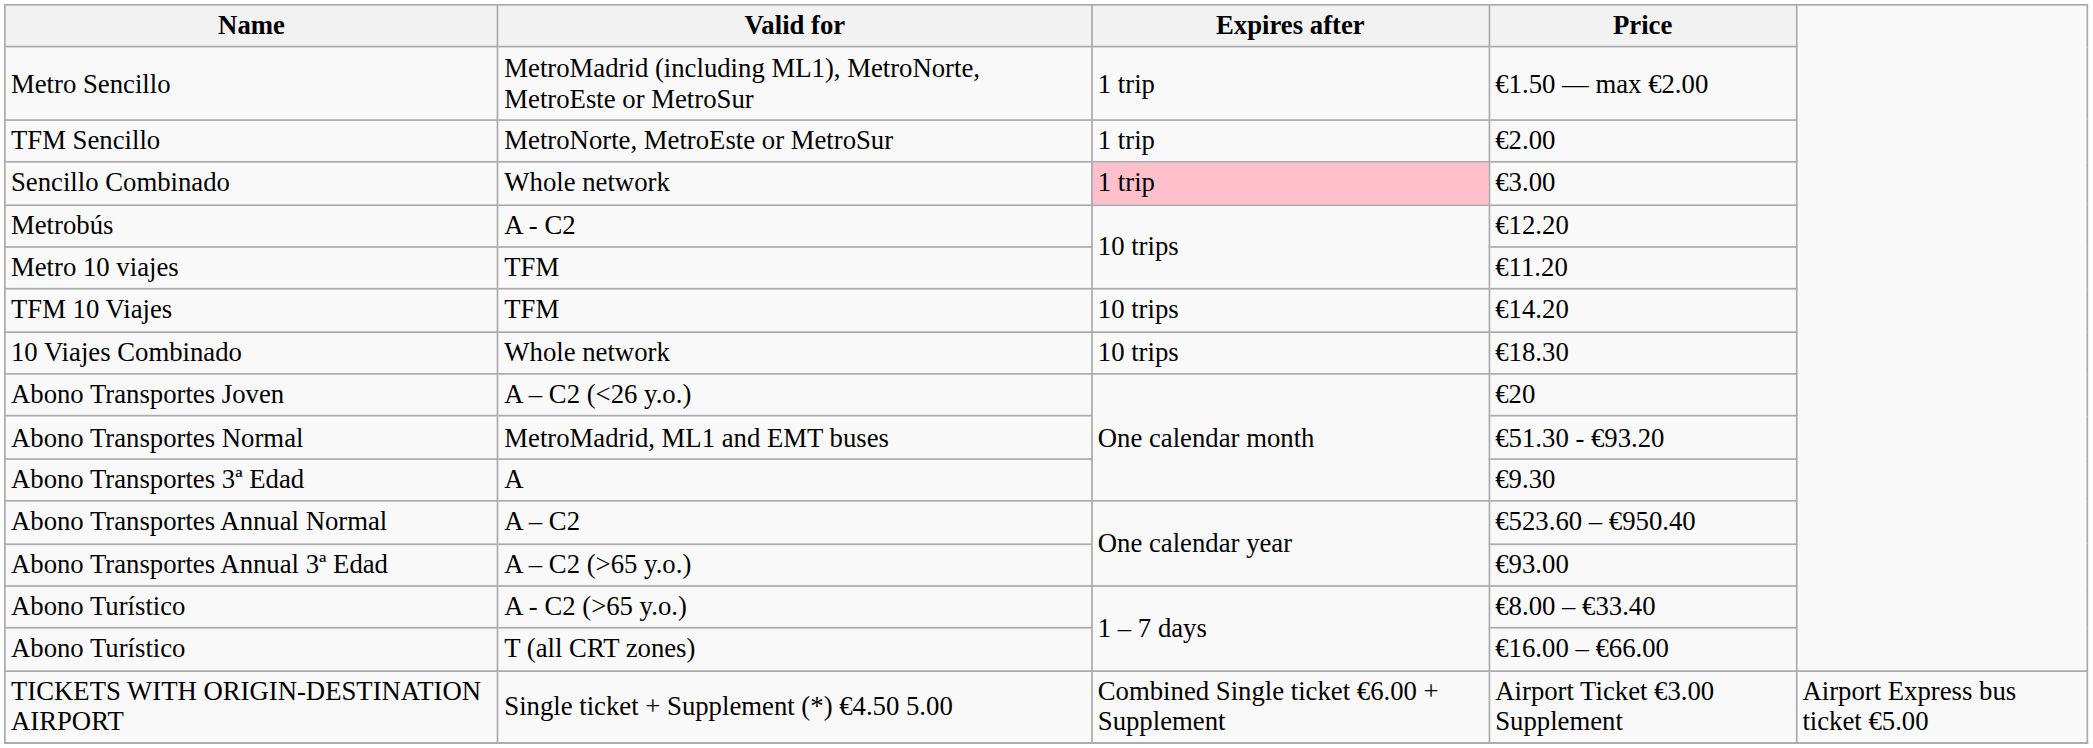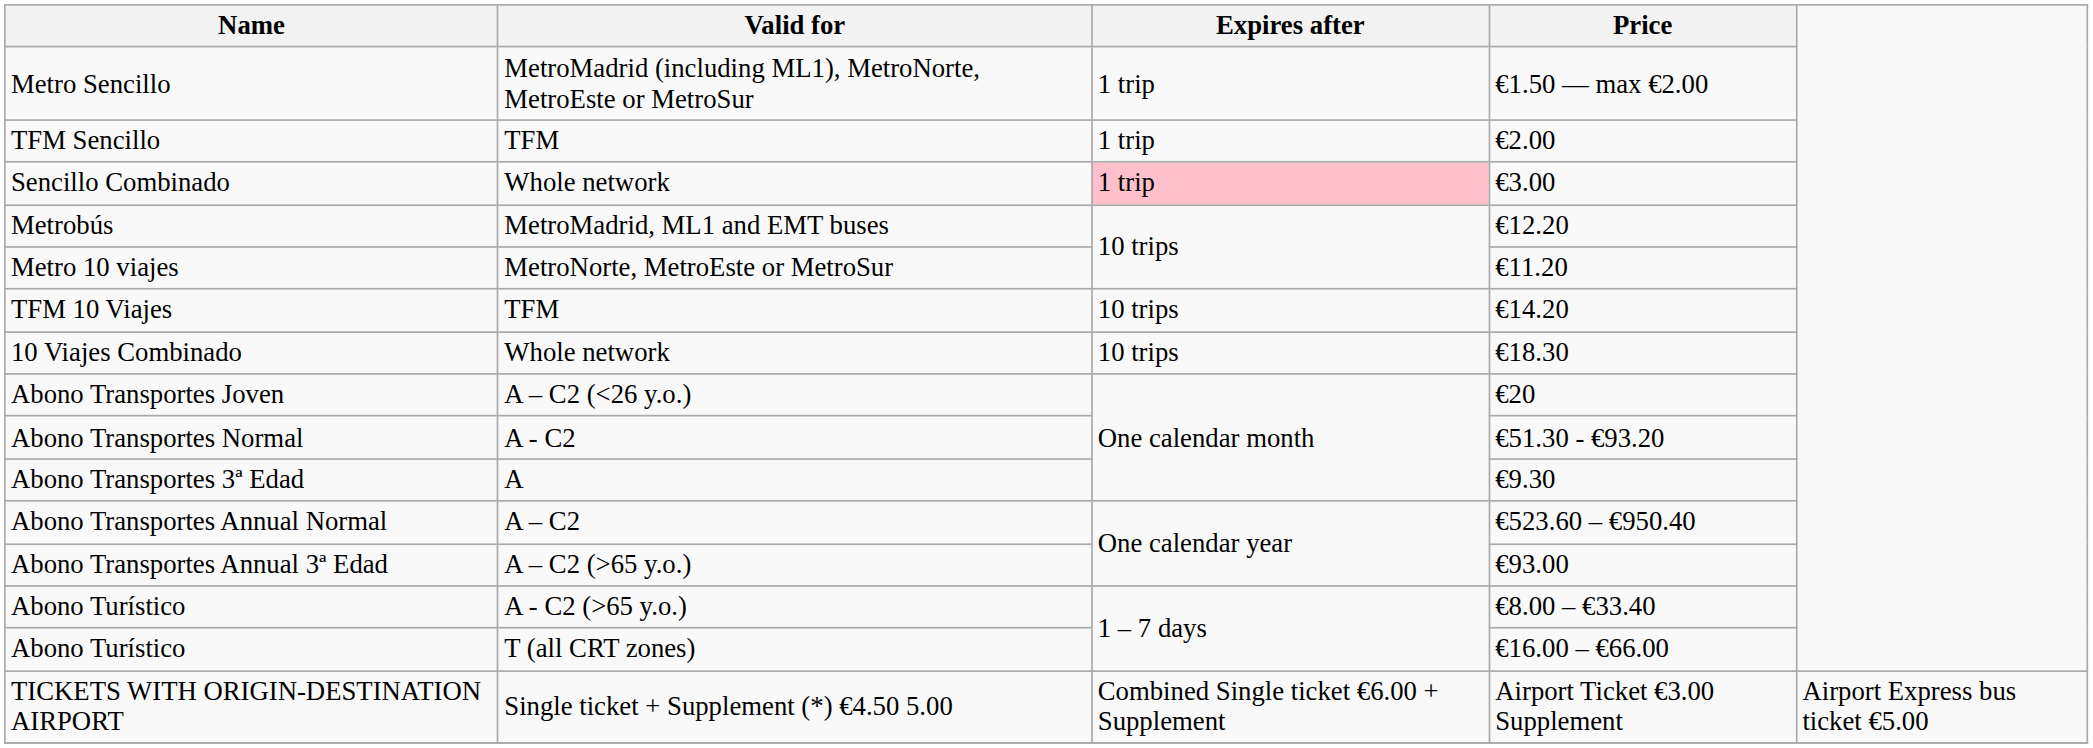TFM Sencillo | Valid for: MetroNorte, MetroEste or MetroSur -> TFM
Metrobús | Valid for: A - C2 -> MetroMadrid, ML1 and EMT buses
Metro 10 viajes | Valid for: TFM -> MetroNorte, MetroEste or MetroSur
Abono Transportes Normal | Valid for: MetroMadrid, ML1 and EMT buses -> A - C2
